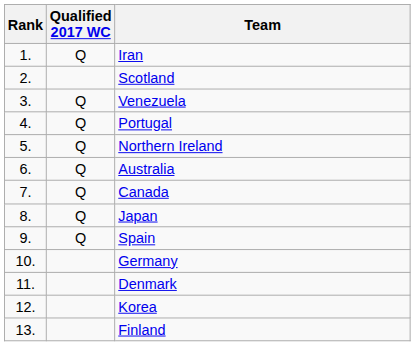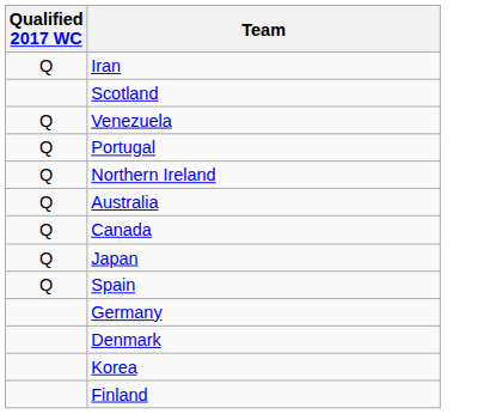- column: Rank | 1. | 2. | 3. | 4. | 5. | 6. | 7. | 8. | 9. | 10. | 11. | 12. | 13.
